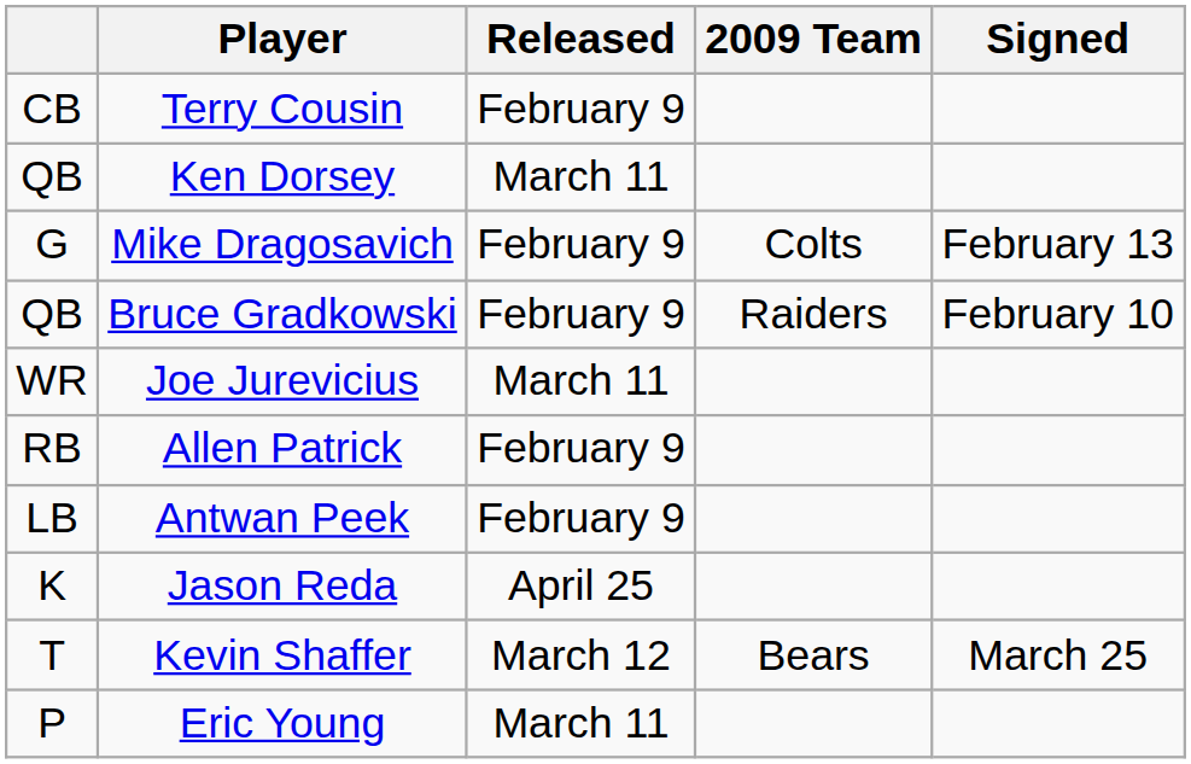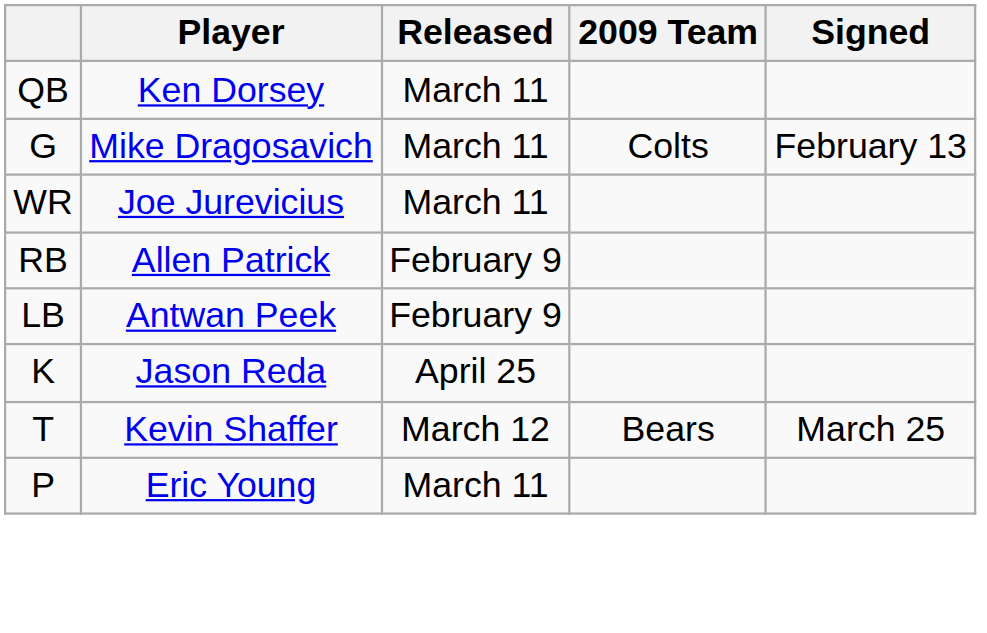- row: CB | Terry Cousin | February 9
Mike Dragosavich | Released: February 9 -> March 11
- row: QB | Bruce Gradkowski | February 9 | Raiders | February 10
